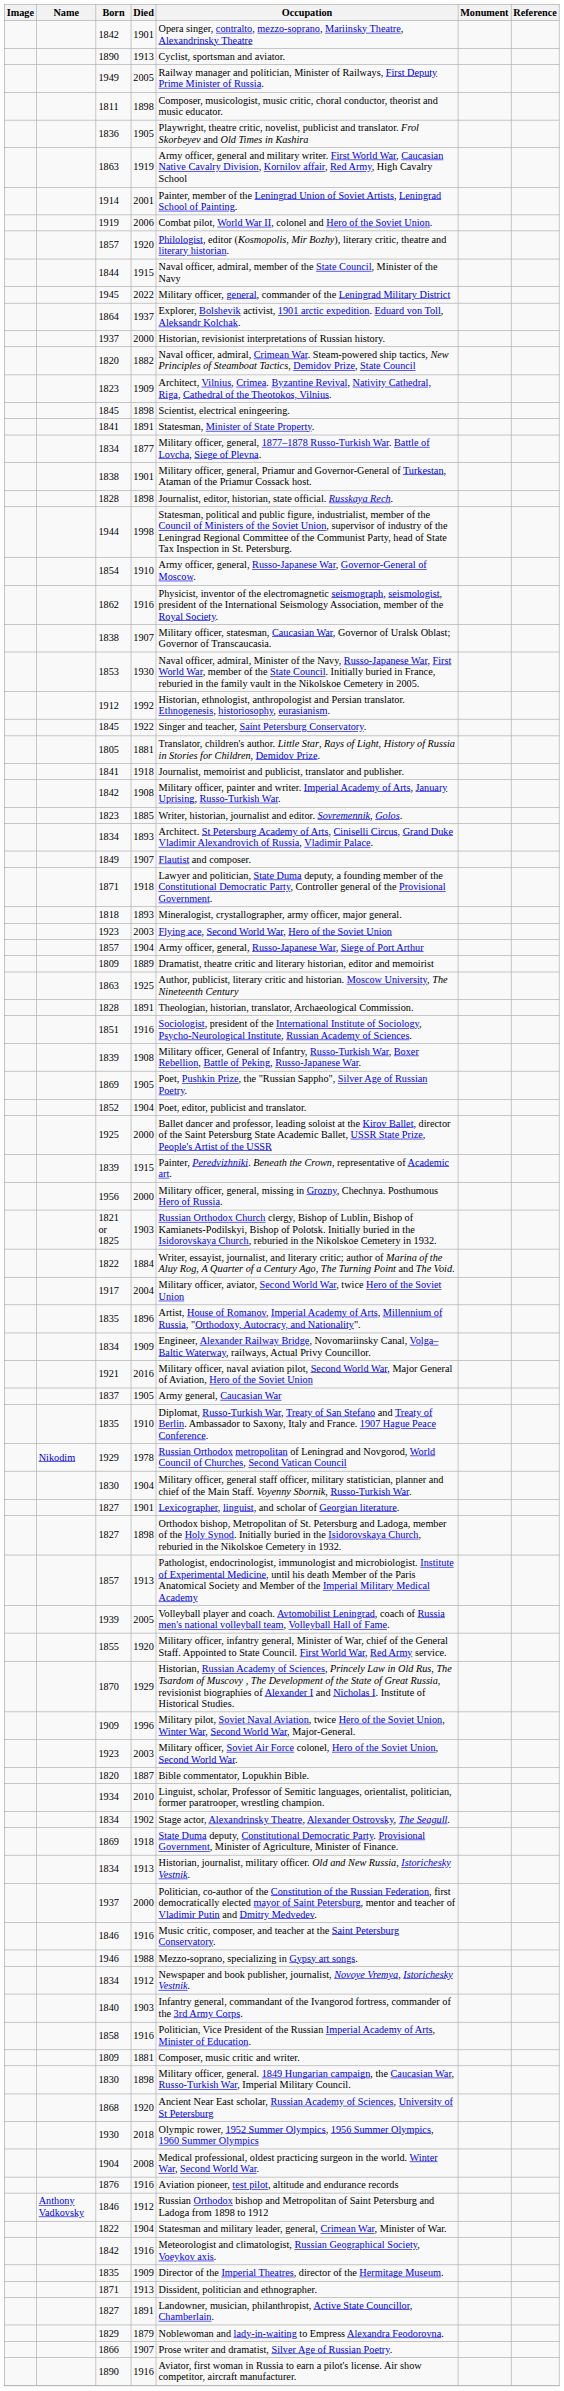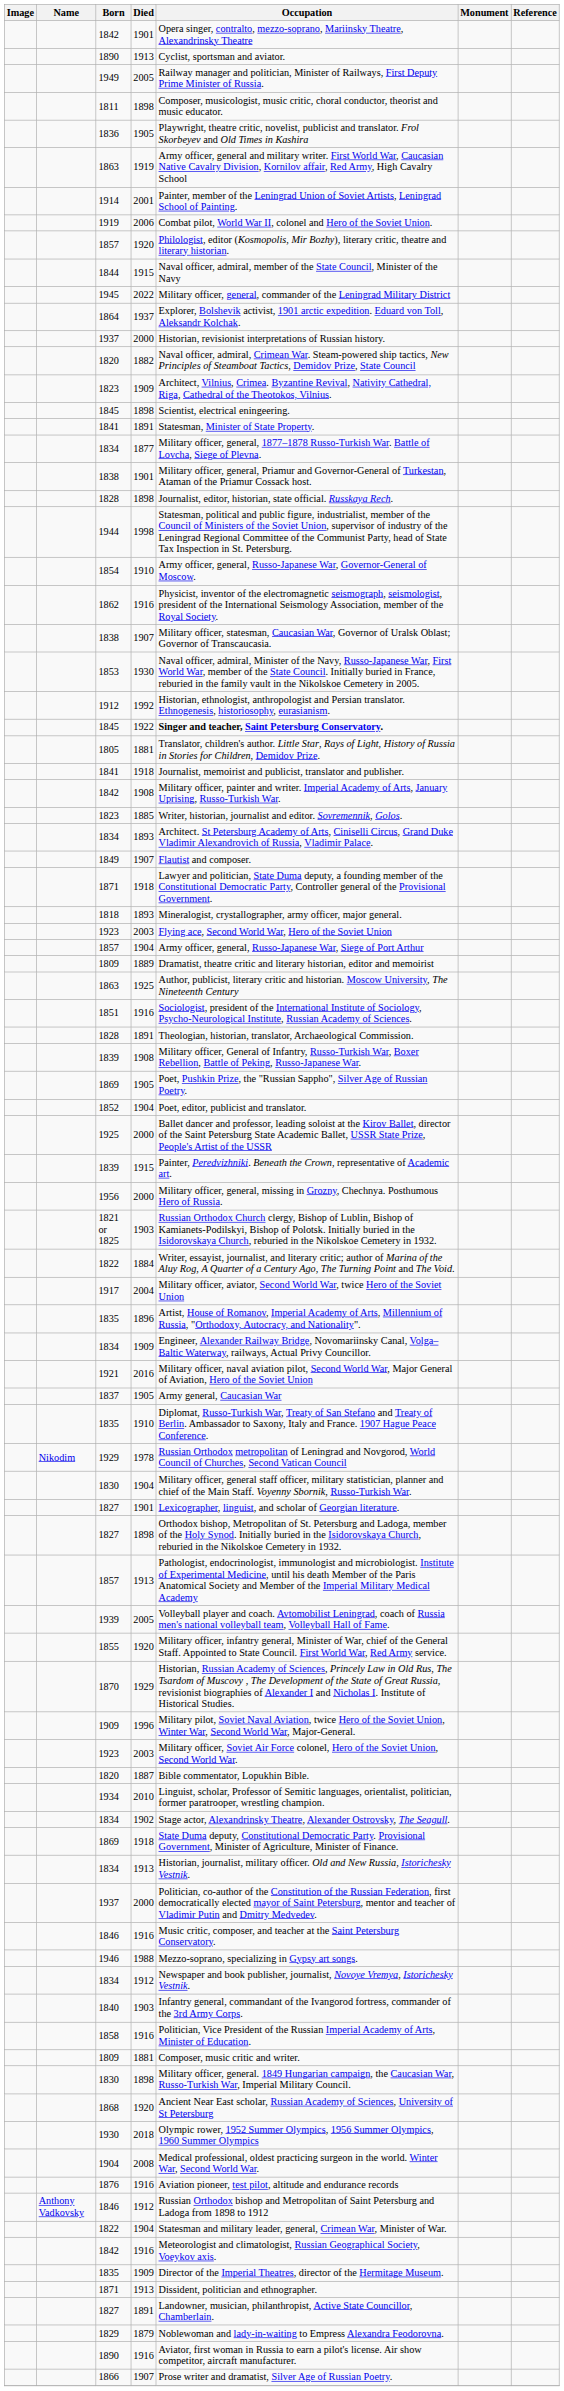1845 / 1922 | Occupation: normal -> bold
rows swapped: 1851 <-> 1828 / 1891
rows swapped: 1866 <-> 1890 / 1916
